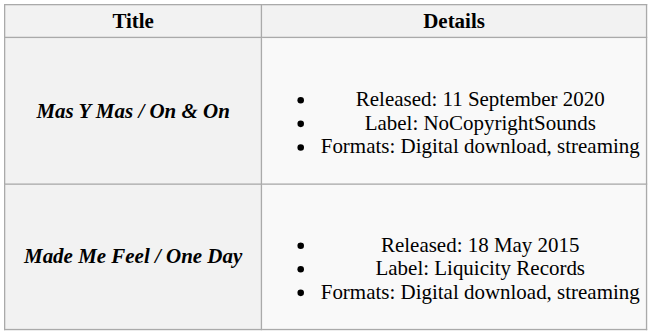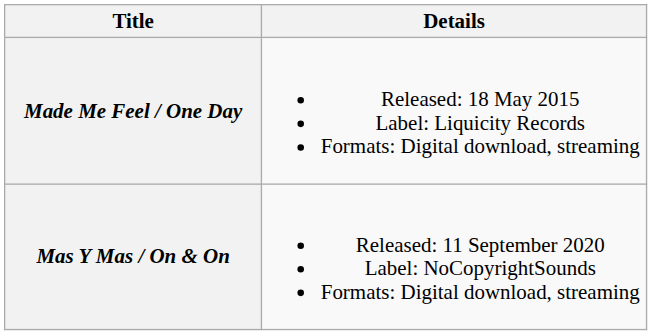rows swapped: Made Me Feel / One Day <-> Mas Y Mas / On & On
